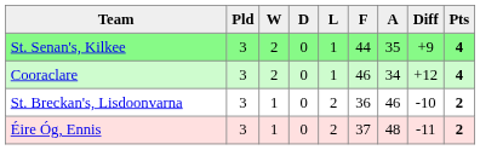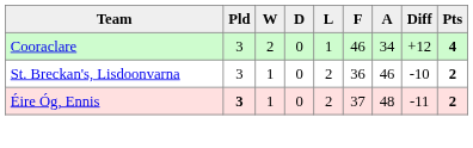- row: St. Senan's, Kilkee | 3 | 2 | 0 | 1 | 44 | 35 | +9 | 4
Éire Óg, Ennis | Pld: normal -> bold
